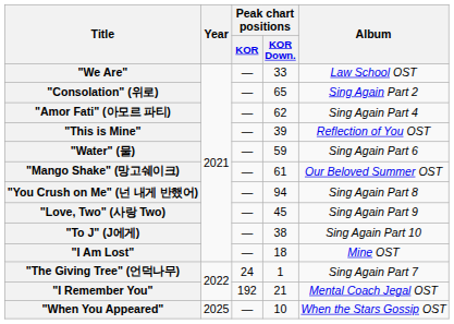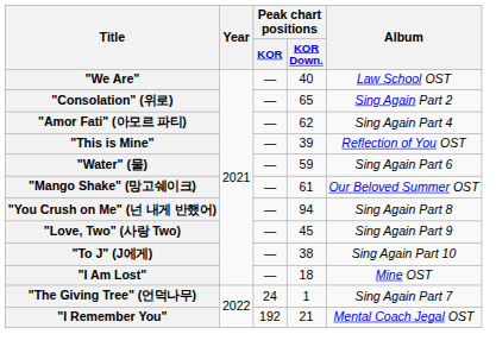"We Are" | Peak chart positions / KOR Down.: 33 -> 40
- row: "When You Appeared" | 2025 | — | 10 | When the Stars Gossip OST
